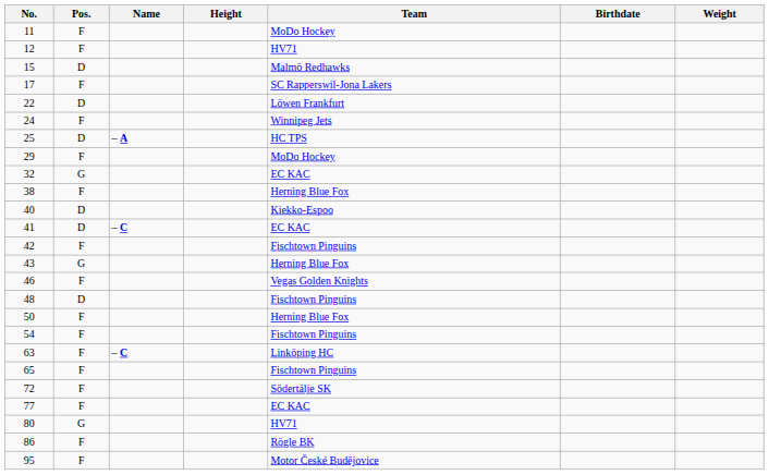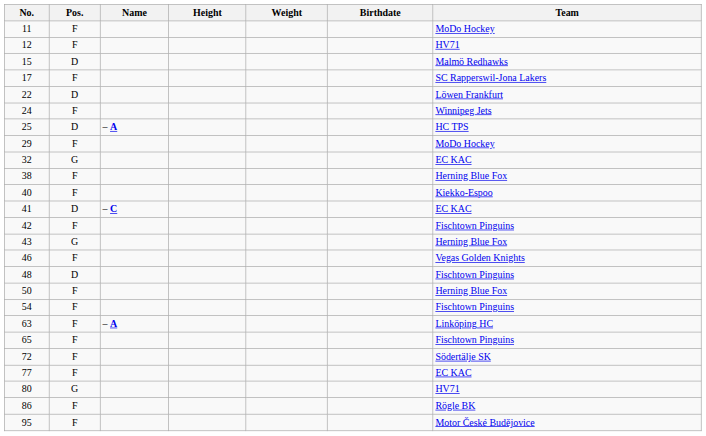columns swapped: Weight <-> Team
40 | Pos.: D -> F
63 | Name: – C -> – A
